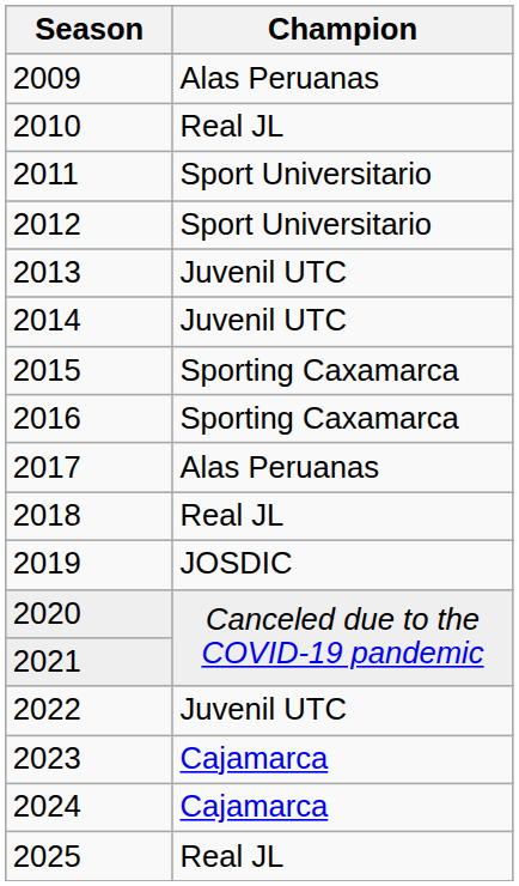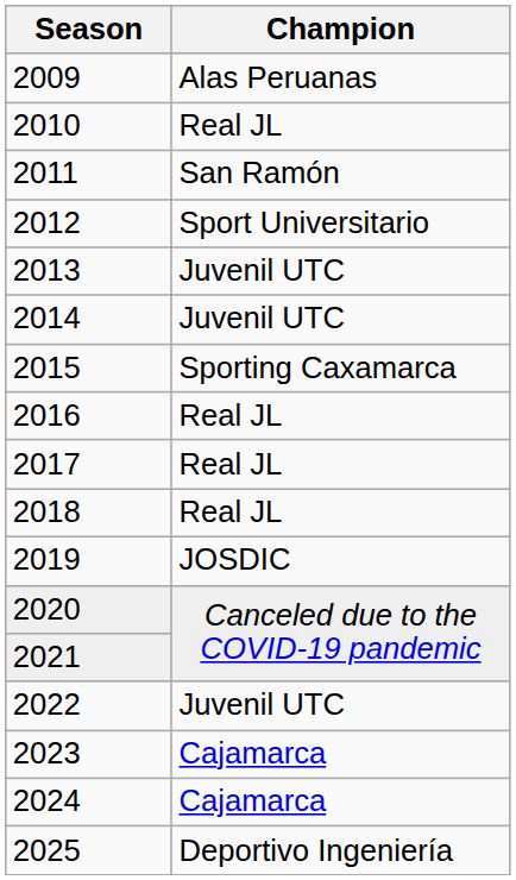2011 | Champion: Sport Universitario -> San Ramón
2016 | Champion: Sporting Caxamarca -> Real JL
2017 | Champion: Alas Peruanas -> Real JL
2025 | Champion: Real JL -> Deportivo Ingeniería
